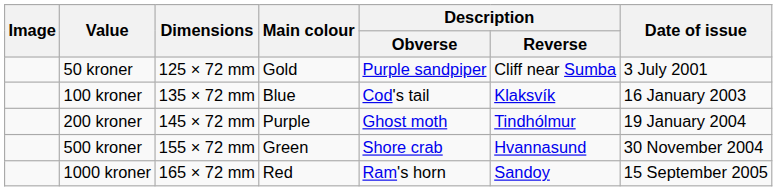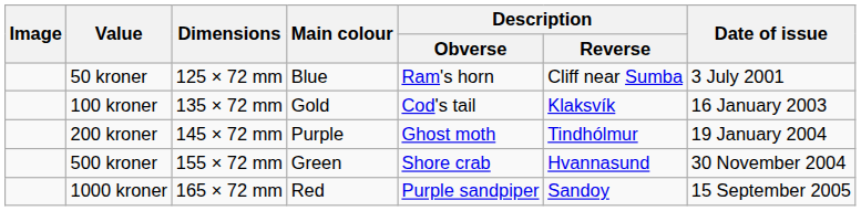50 kroner | Main colour: Gold -> Blue
50 kroner | Description / Obverse: Purple sandpiper -> Ram's horn
100 kroner | Main colour: Blue -> Gold
1000 kroner | Description / Obverse: Ram's horn -> Purple sandpiper
